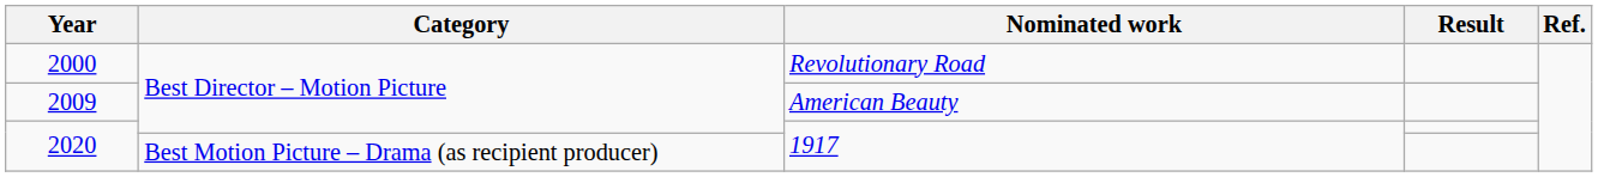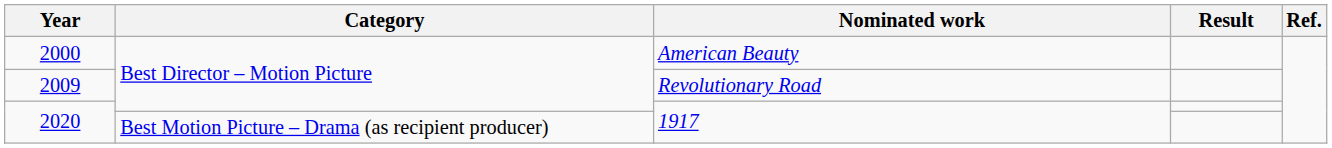2000 | Nominated work: Revolutionary Road -> American Beauty
2009 | Nominated work: American Beauty -> Revolutionary Road
